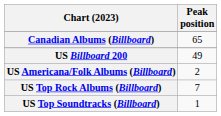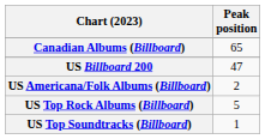US Billboard 200 | Peak position: 49 -> 47
US Top Rock Albums (Billboard) | Peak position: 7 -> 5
